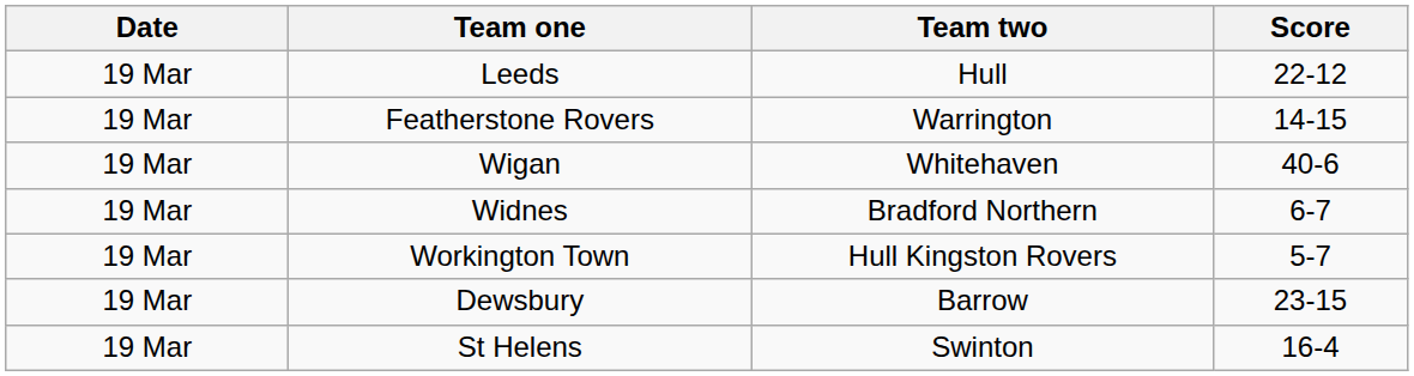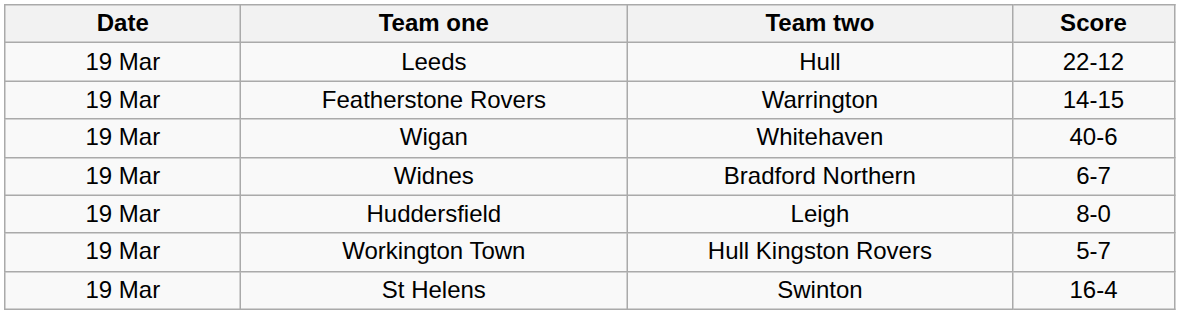+ row: 19 Mar | Huddersfield | Leigh | 8-0
- row: 19 Mar | Dewsbury | Barrow | 23-15
